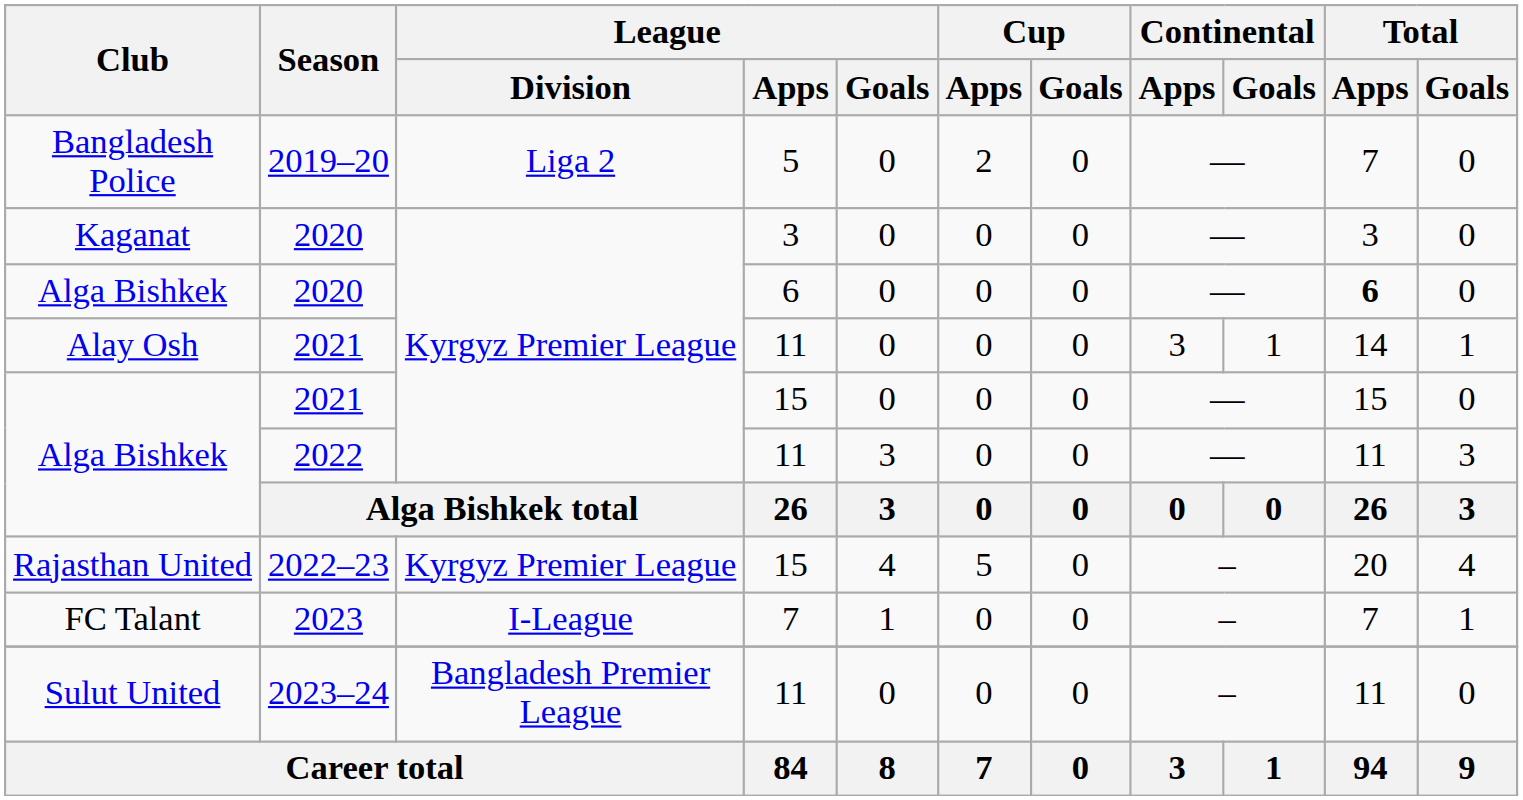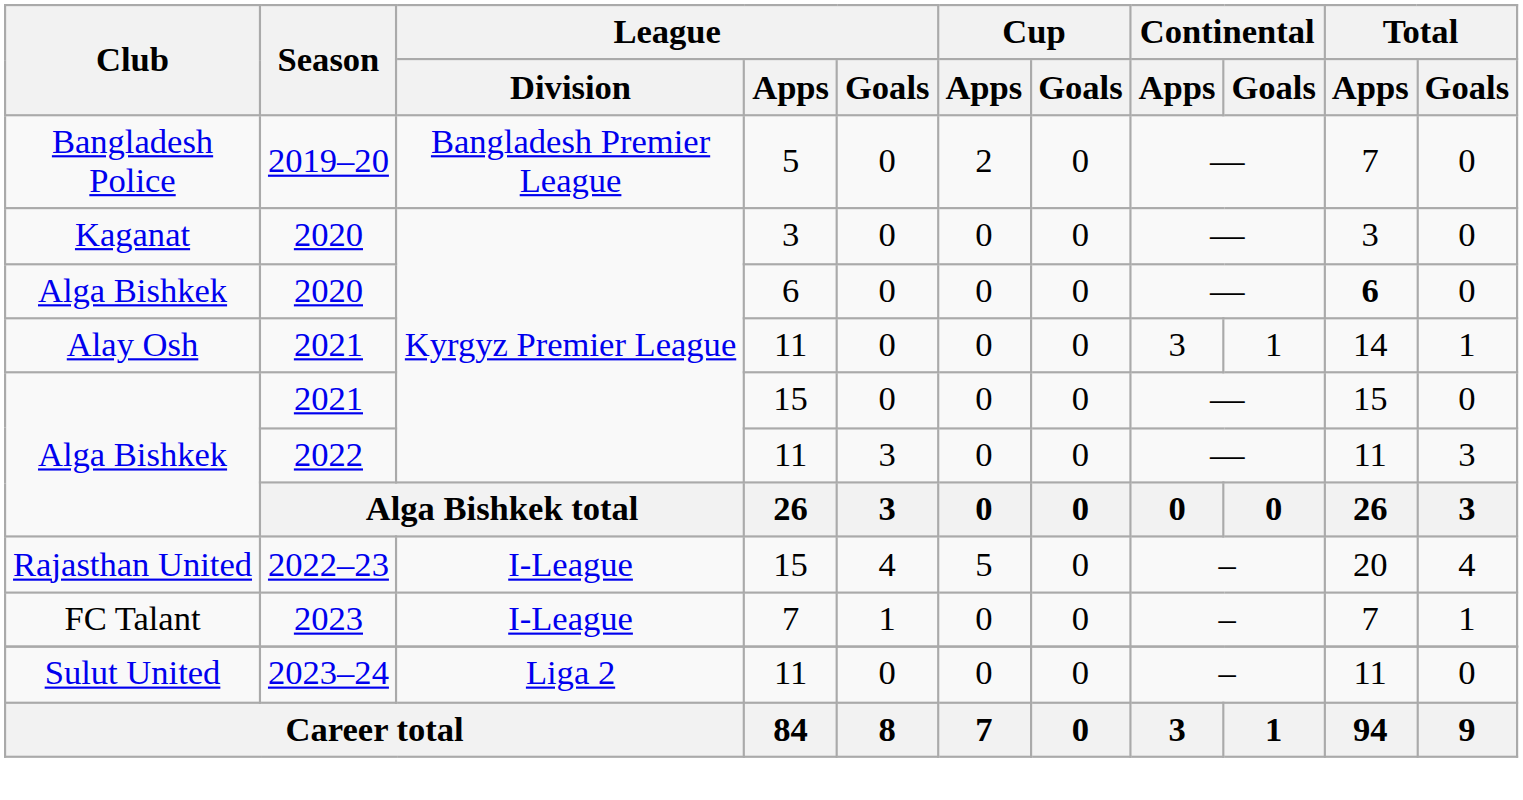Bangladesh Police | League / Division: Liga 2 -> Bangladesh Premier League
Rajasthan United | League / Division: Kyrgyz Premier League -> I-League
Sulut United | League / Division: Bangladesh Premier League -> Liga 2
